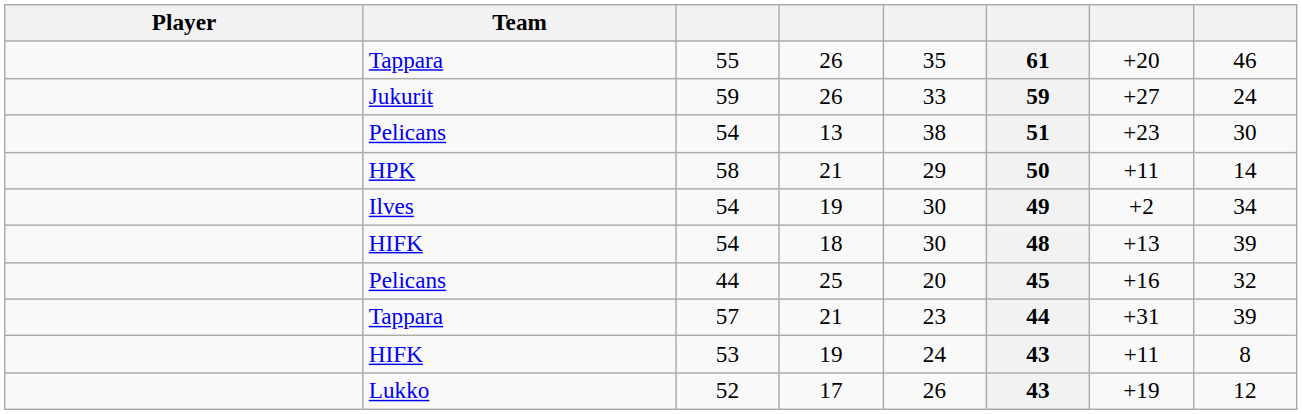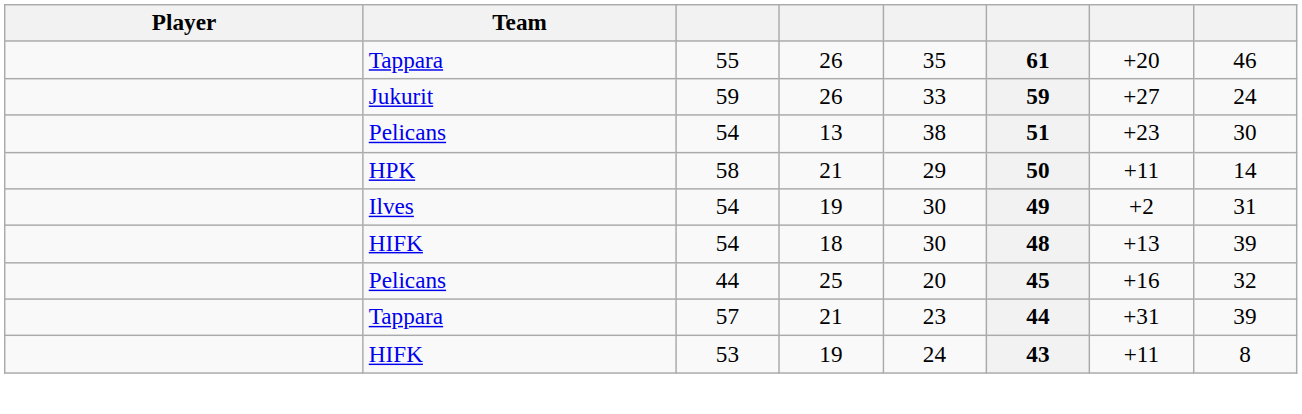Ilves / 54 | column 8: 34 -> 31
- row: Lukko | 52 | 17 | 26 | 43 | +19 | 12
